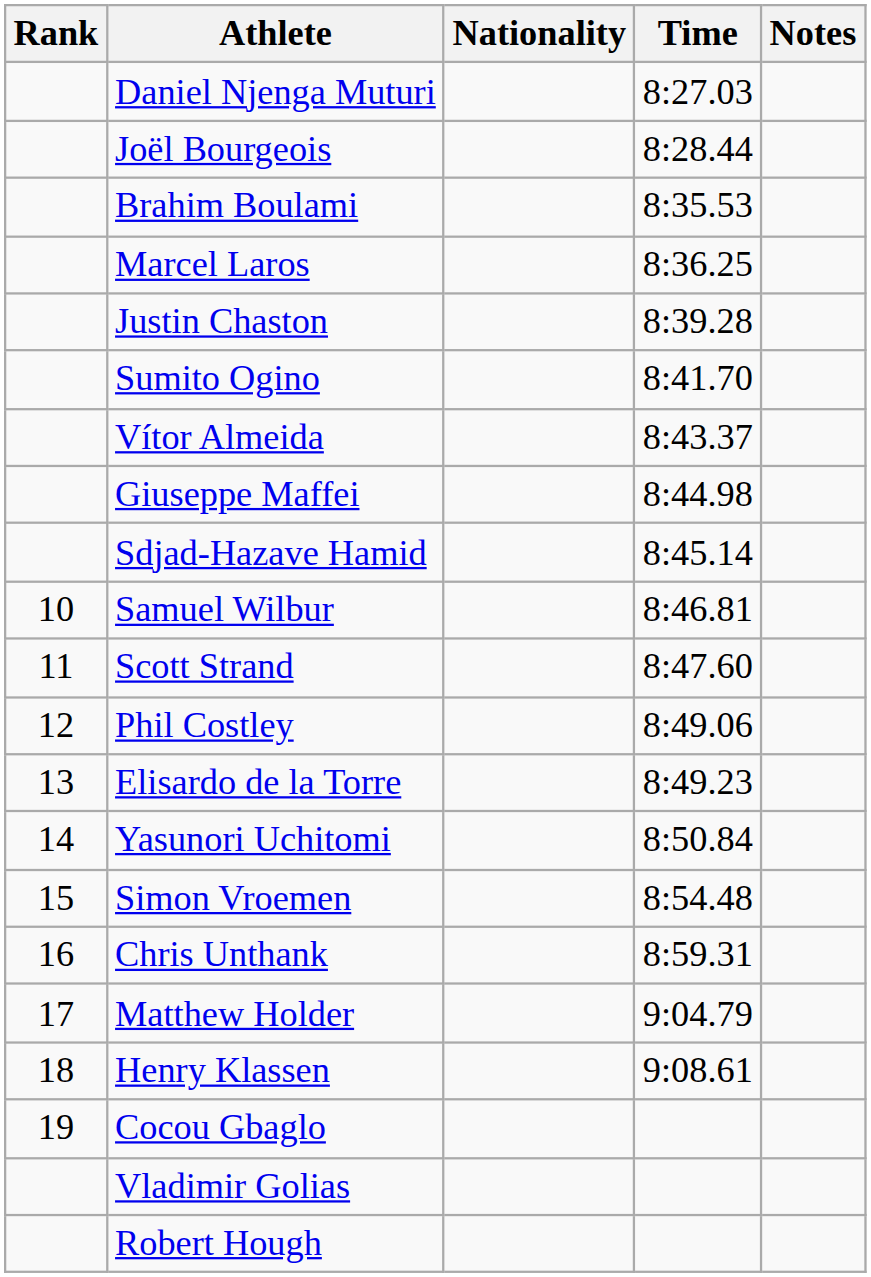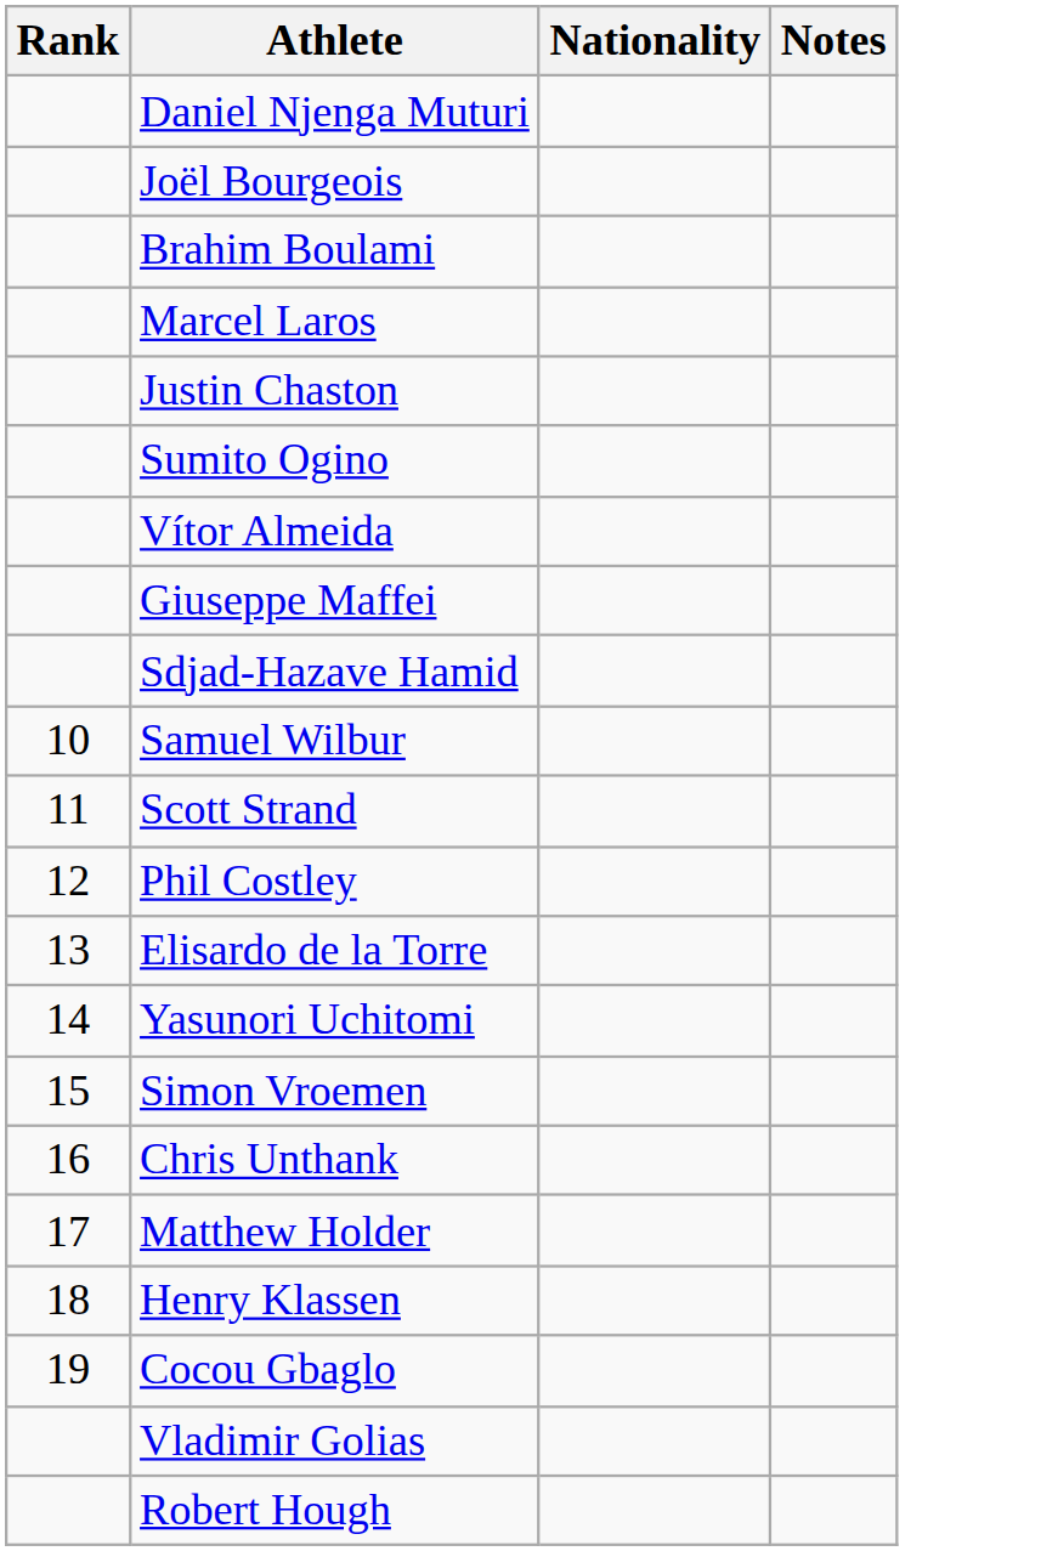- column: Time | 8:27.03 | 8:28.44 | 8:35.53 | 8:36.25 | 8:39.28 | 8:41.70 | 8:43.37 | 8:44.98 | 8:45.14 | 8:46.81 | 8:47.60 | 8:49.06 | 8:49.23 | 8:50.84 | 8:54.48 | 8:59.31 | 9:04.79 | 9:08.61
